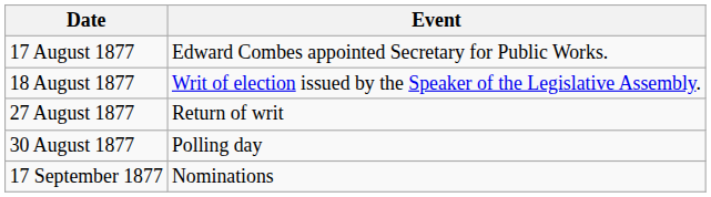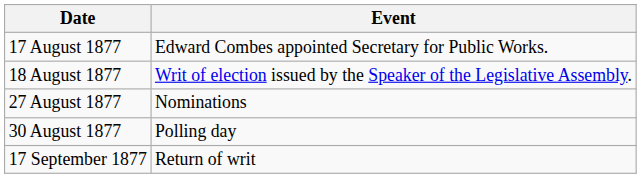27 August 1877 | Event: Return of writ -> Nominations
17 September 1877 | Event: Nominations -> Return of writ
